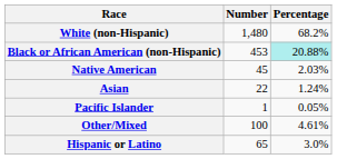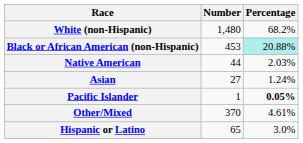Native American | Number: 45 -> 44
Asian | Number: 22 -> 27
Pacific Islander | Percentage: normal -> bold
Other/Mixed | Number: 100 -> 370
